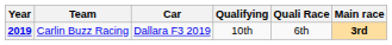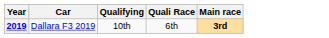- column: Team | Carlin Buzz Racing
